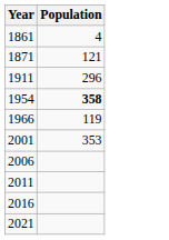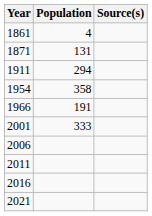+ column: Source(s)
1871 | Population: 121 -> 131
1911 | Population: 296 -> 294
1954 | Population: bold -> normal
1966 | Population: 119 -> 191
2001 | Population: 353 -> 333
